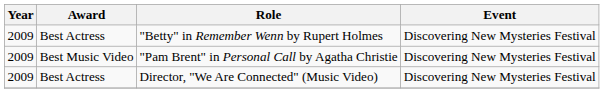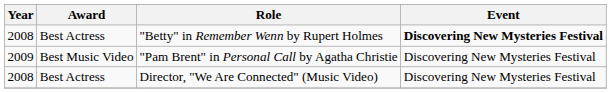"Betty" in Remember Wenn by Rupert Holmes | Year: 2009 -> 2008
"Betty" in Remember Wenn by Rupert Holmes | Event: normal -> bold
Director, "We Are Connected" (Music Video) | Year: 2009 -> 2008
